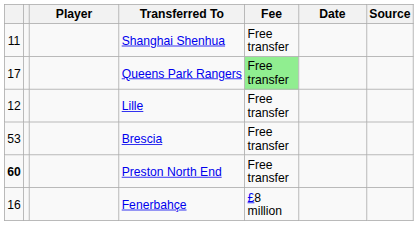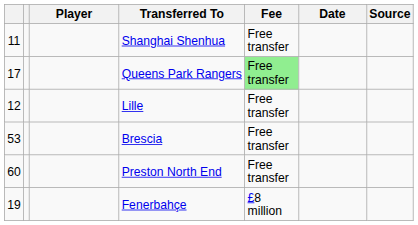Preston North End | column 1: bold -> normal
Fenerbahçe | column 1: 16 -> 19
